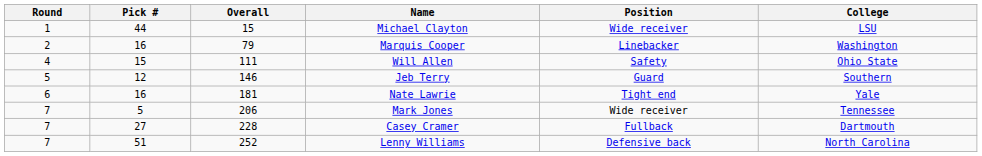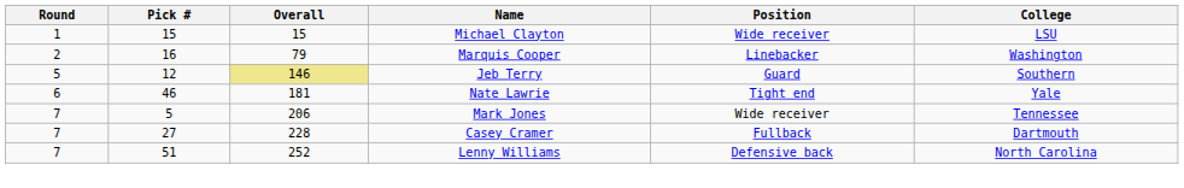Michael Clayton | Pick #: 44 -> 15
- row: 4 | 15 | 111 | Will Allen | Safety | Ohio State
Jeb Terry | Overall: no background -> khaki background
Nate Lawrie | Pick #: 16 -> 46
